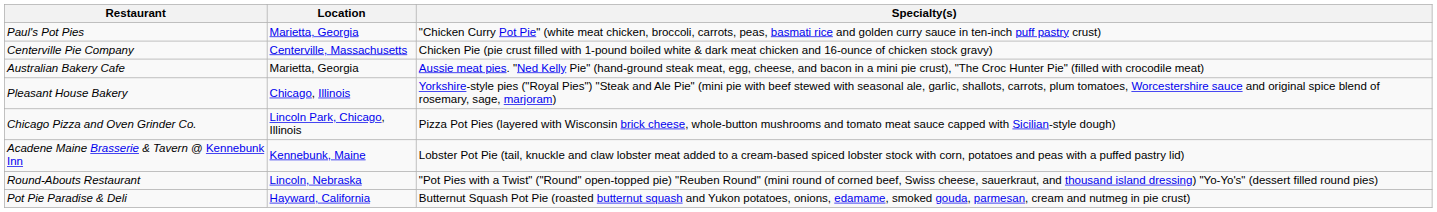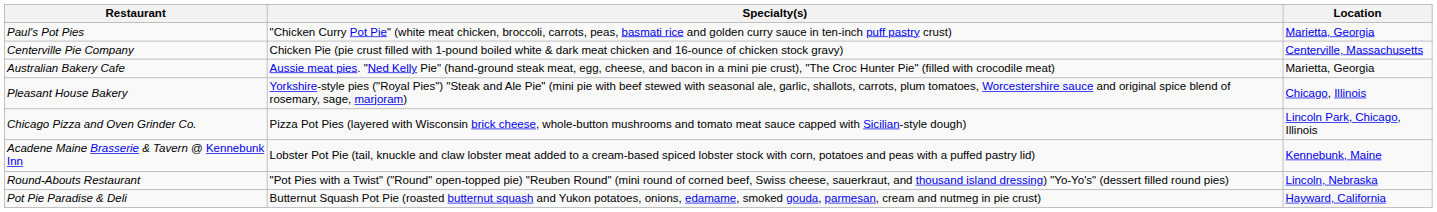columns swapped: Location <-> Specialty(s)
